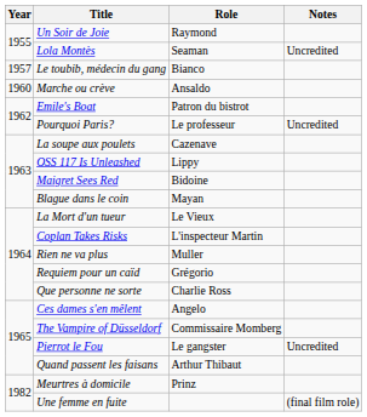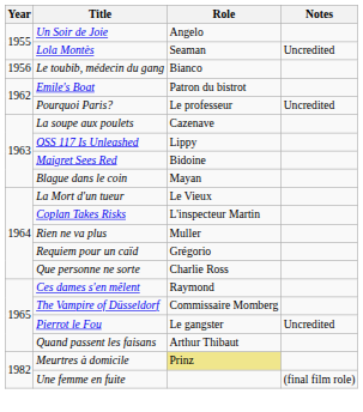Un Soir de Joie | Role: Raymond -> Angelo
Le toubib, médecin du gang | Year: 1957 -> 1956
- row: 1960 | Marche ou crève | Ansaldo
Ces dames s'en mêlent | Role: Angelo -> Raymond
Meurtres à domicile | Role: no background -> khaki background
